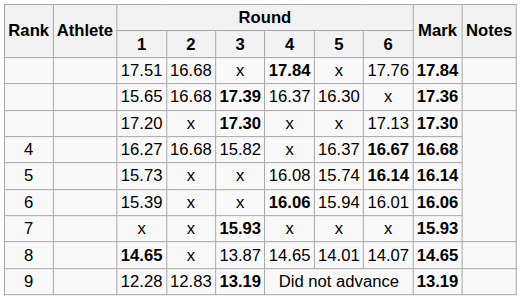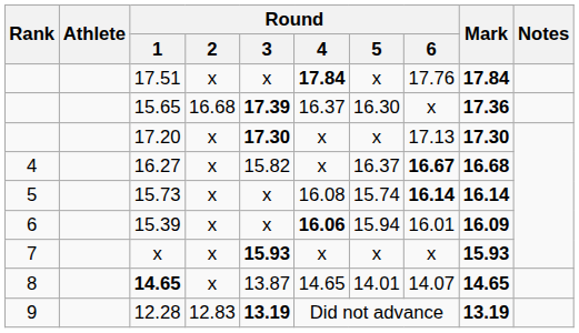17.51 | Round / 2: 16.68 -> x
16.27 | Round / 2: 16.68 -> x
15.39 | Mark: 16.06 -> 16.09
